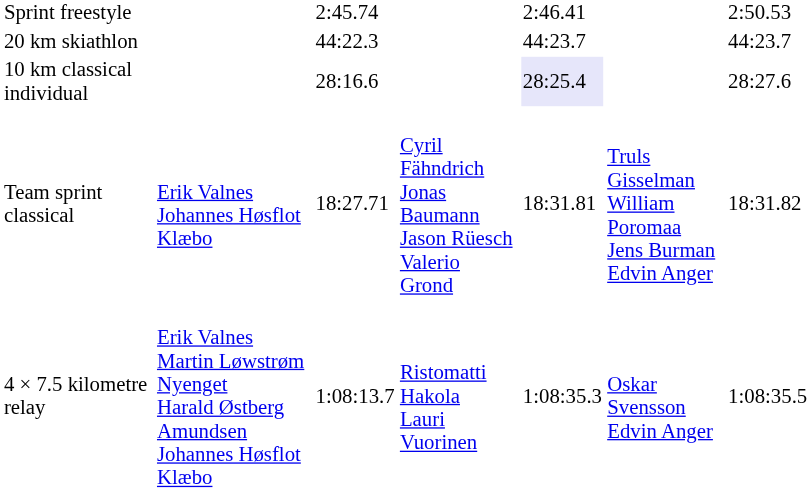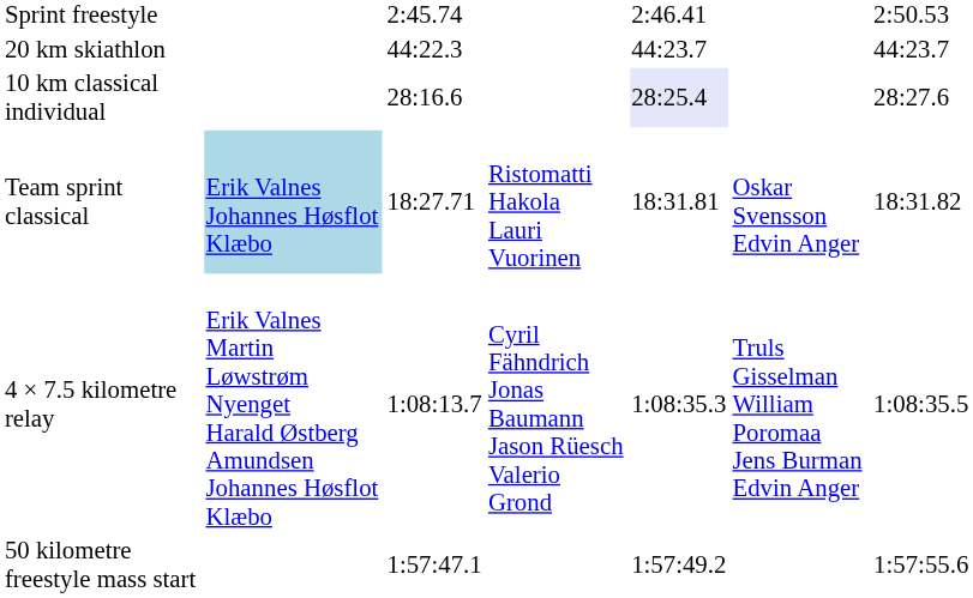Team sprint classical | column 2: no background -> lightblue background
Team sprint classical | column 4: Cyril Fähndrich Jonas Baumann Jason Rüesch Valerio Grond -> Ristomatti Hakola Lauri Vuorinen
Team sprint classical | column 6: Truls Gisselman William Poromaa Jens Burman Edvin Anger -> Oskar Svensson Edvin Anger
4 × 7.5 kilometre relay | column 4: Ristomatti Hakola Lauri Vuorinen -> Cyril Fähndrich Jonas Baumann Jason Rüesch Valerio Grond
4 × 7.5 kilometre relay | column 6: Oskar Svensson Edvin Anger -> Truls Gisselman William Poromaa Jens Burman Edvin Anger
+ row: 50 kilometre freestyle mass start | 1:57:47.1 | 1:57:49.2 | 1:57:55.6
